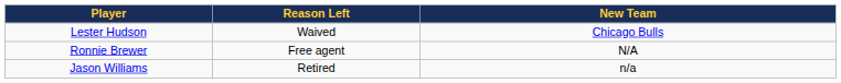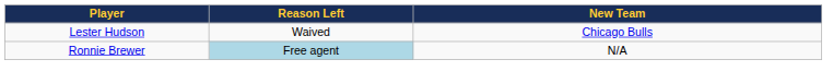Ronnie Brewer | Reason Left: no background -> lightblue background
- row: Jason Williams | Retired | n/a
